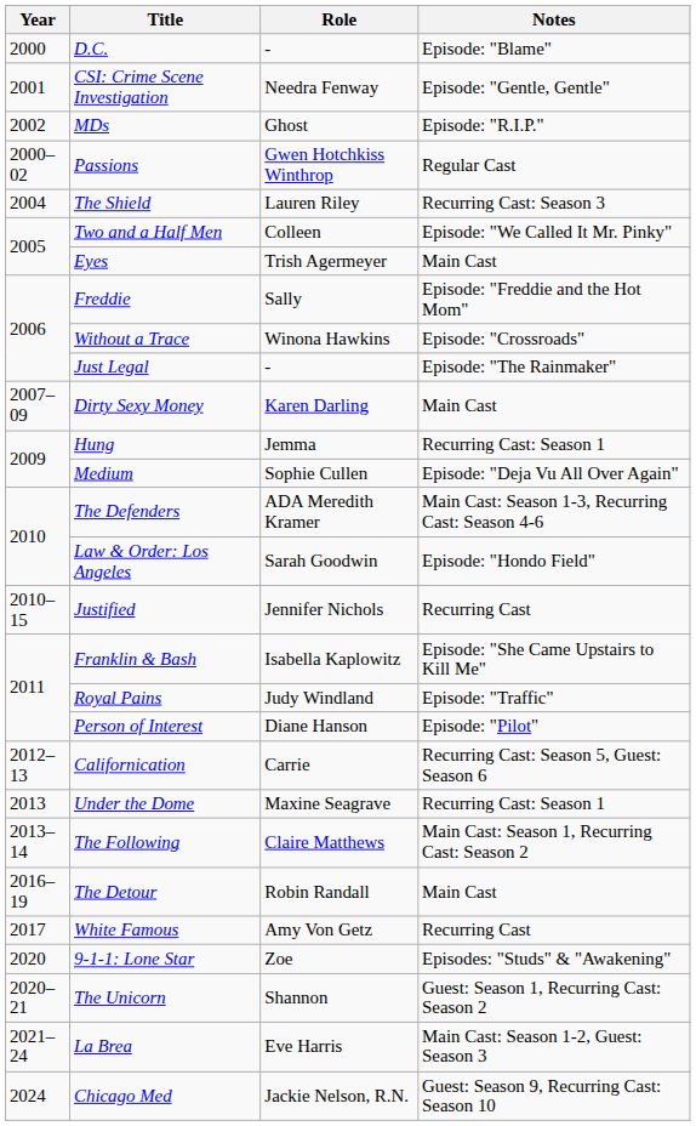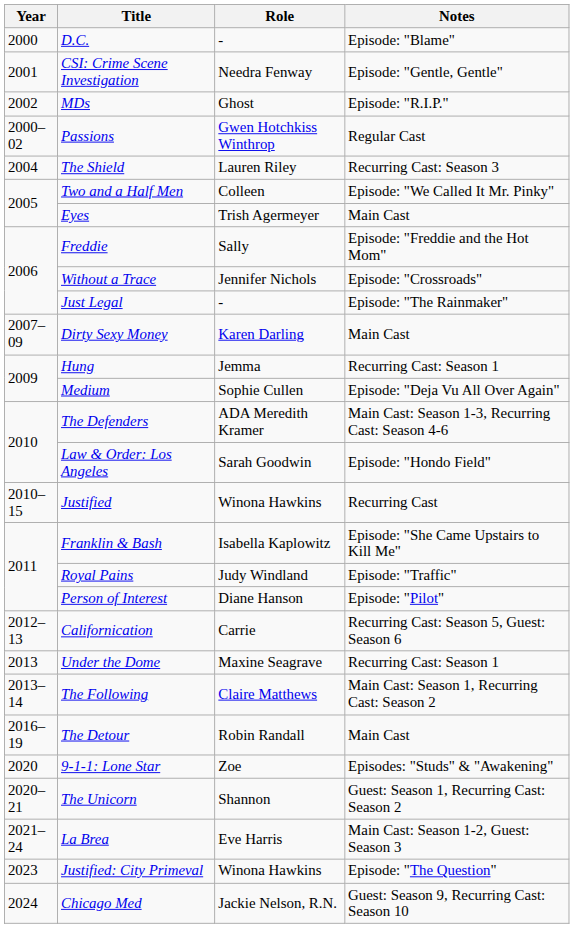Without a Trace | Role: Winona Hawkins -> Jennifer Nichols
Justified | Role: Jennifer Nichols -> Winona Hawkins
- row: 2017 | White Famous | Amy Von Getz | Recurring Cast
+ row: 2023 | Justified: City Primeval | Winona Hawkins | Episode: "The Question"
